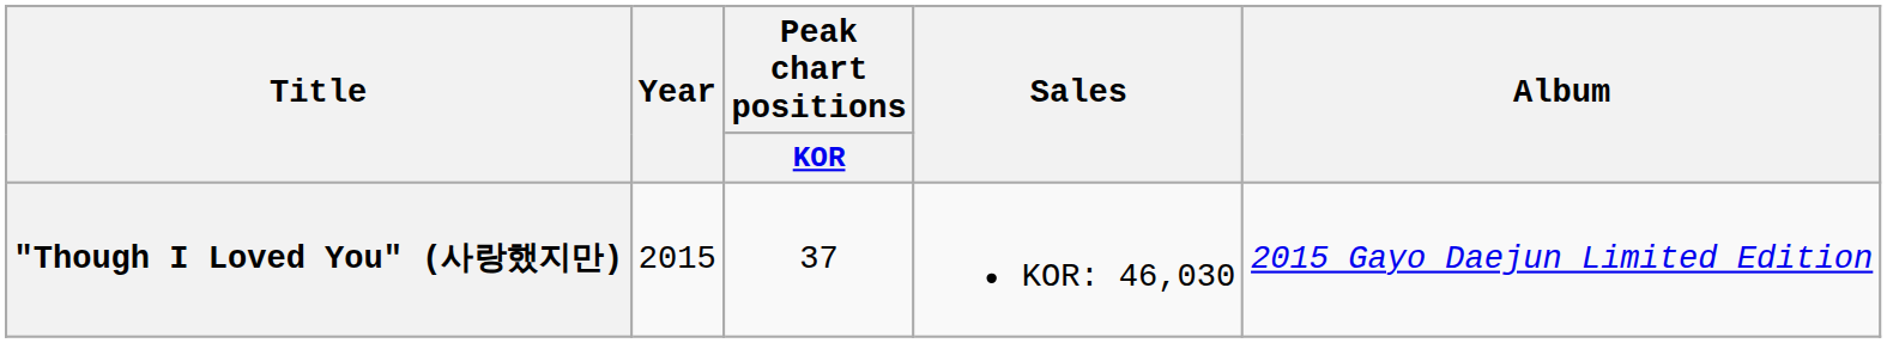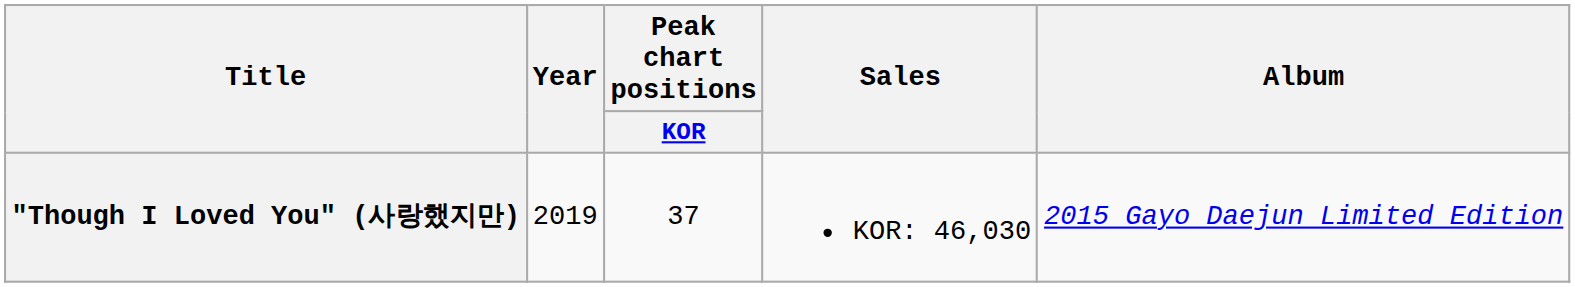"Though I Loved You" (사랑했지만) | Year: 2015 -> 2019
